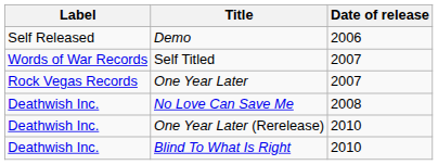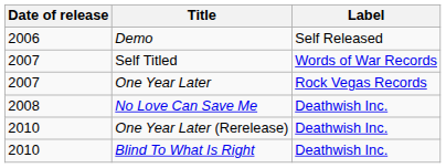columns swapped: Date of release <-> Label
